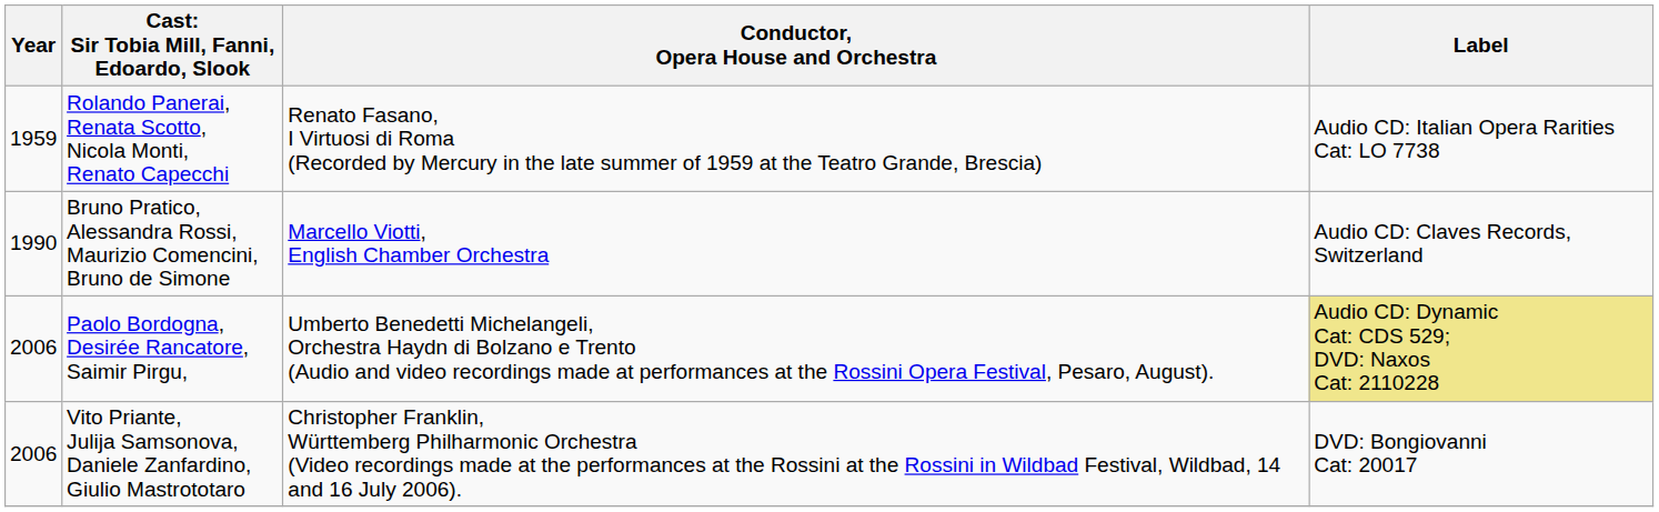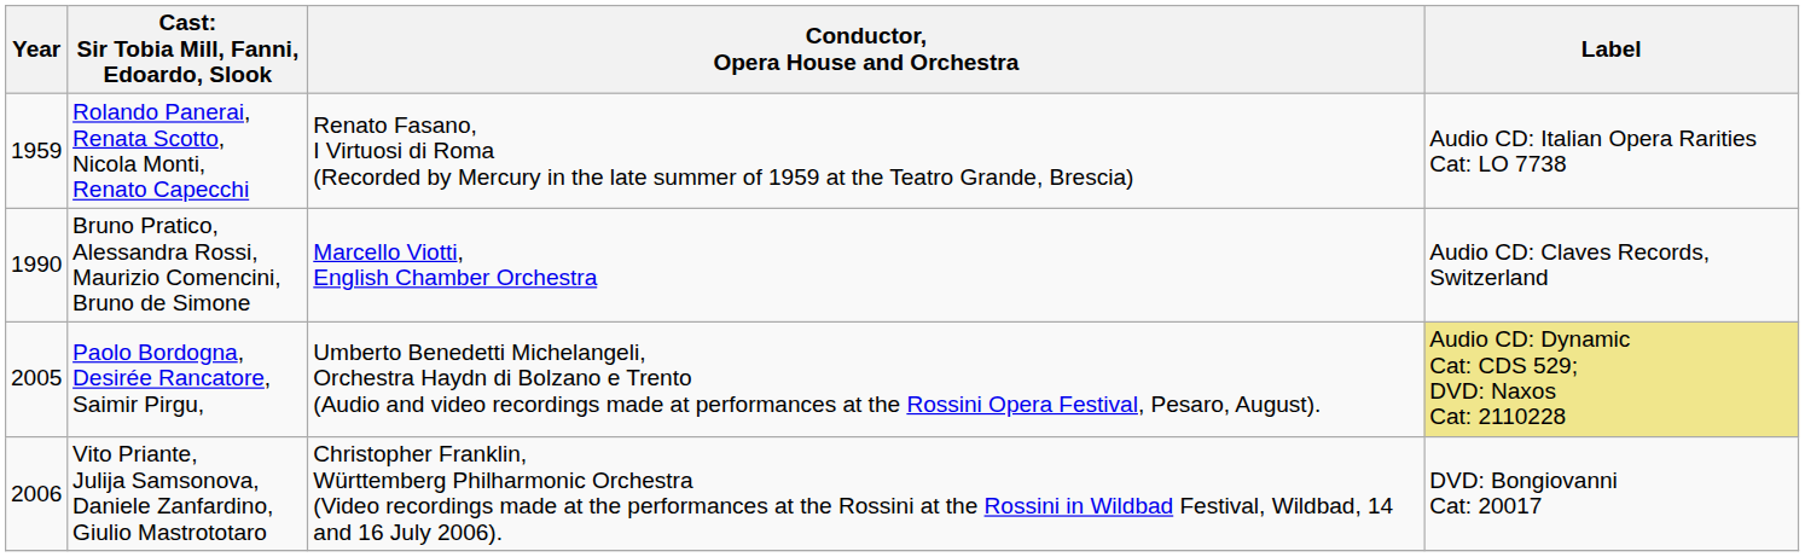Paolo Bordogna, Desirée Rancatore, Saimir Pirgu, | Year: 2006 -> 2005
